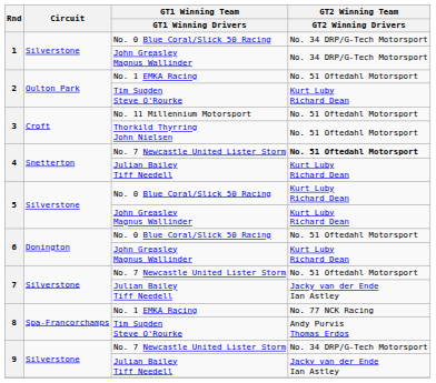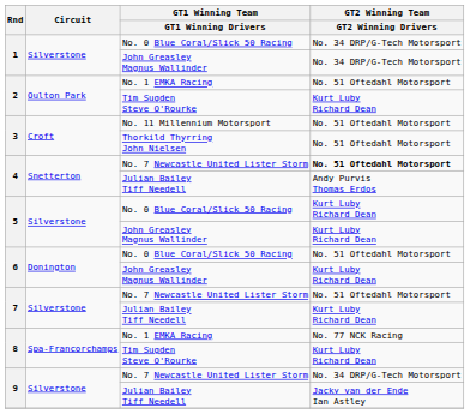4 / Julian Bailey Tiff Needell | GT2 Winning Team / GT2 Winning Drivers: Kurt Luby Richard Dean -> Andy Purvis Thomas Erdos
7 / Julian Bailey Tiff Needell | GT2 Winning Team / GT2 Winning Drivers: Jacky van der Ende Ian Astley -> Kurt Luby Richard Dean
8 / Tim Sugden Steve O'Rourke | GT2 Winning Team / GT2 Winning Drivers: Andy Purvis Thomas Erdos -> Kurt Luby Richard Dean
